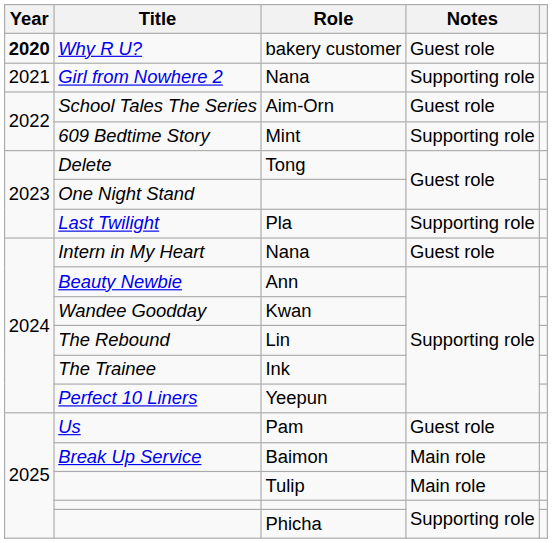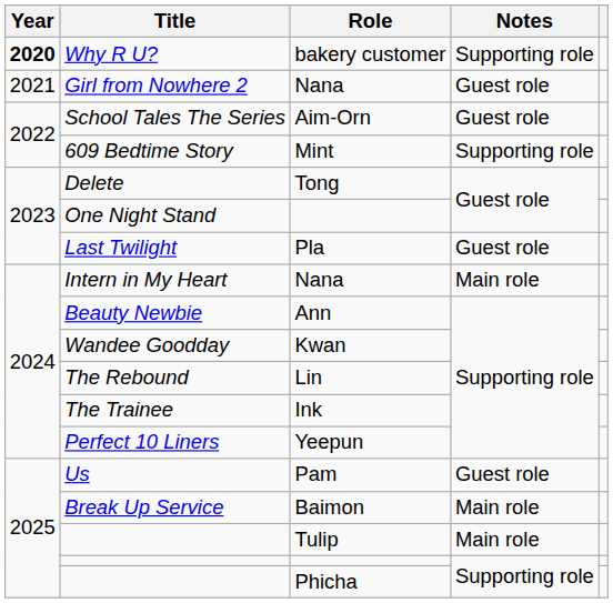Why R U? | Notes: Guest role -> Supporting role
Girl from Nowhere 2 | Notes: Supporting role -> Guest role
Last Twilight | Notes: Supporting role -> Guest role
Intern in My Heart | Notes: Guest role -> Main role
